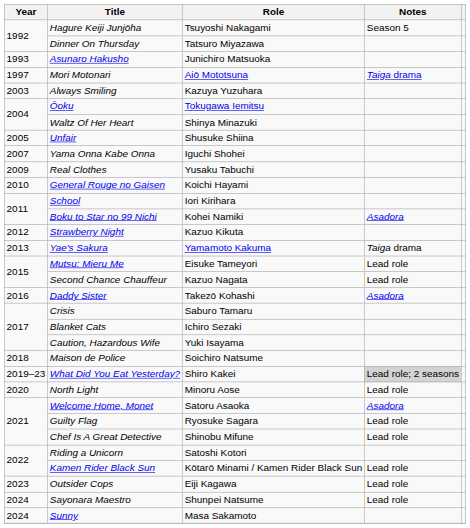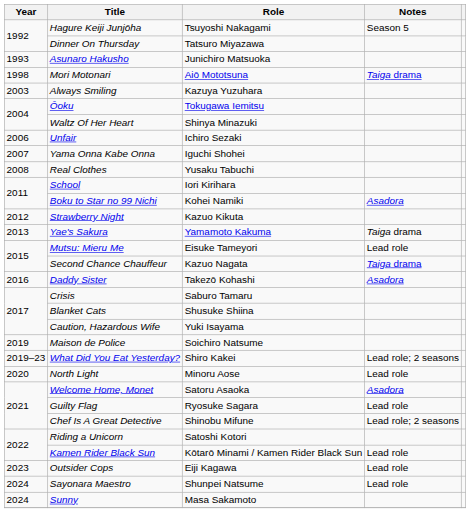Mori Motonari | Year: 1997 -> 1998
Unfair | Year: 2005 -> 2006
Unfair | Role: Shusuke Shiina -> Ichiro Sezaki
Real Clothes | Year: 2009 -> 2008
- row: 2010 | General Rouge no Gaisen | Koichi Hayami
Second Chance Chauffeur | Notes: Lead role -> Taiga drama
Blanket Cats | Role: Ichiro Sezaki -> Shusuke Shiina
Maison de Police | Year: 2018 -> 2019
What Did You Eat Yesterday? | Notes: lightgrey background -> no background
Chef Is A Great Detective | Notes: Lead role -> Lead role; 2 seasons
